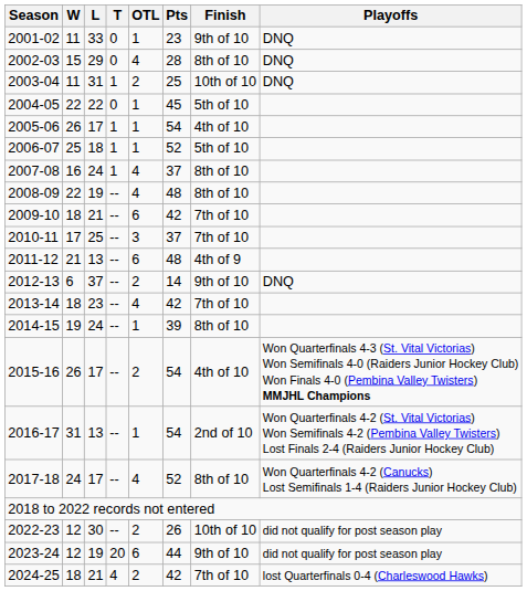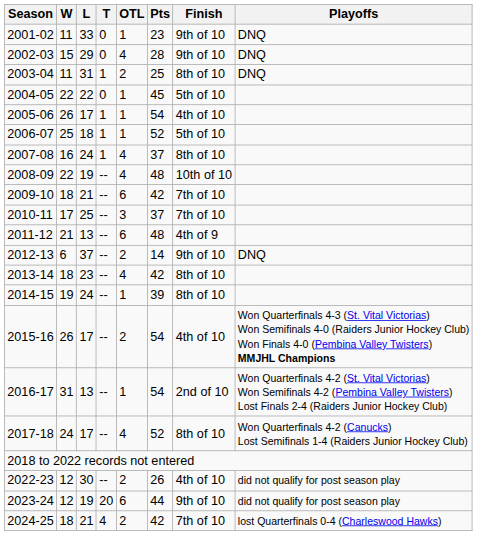2002-03 | Finish: 8th of 10 -> 9th of 10
2003-04 | Finish: 10th of 10 -> 8th of 10
2008-09 | Finish: 8th of 10 -> 10th of 10
2013-14 | Finish: 7th of 10 -> 8th of 10
2022-23 | Finish: 10th of 10 -> 4th of 10
